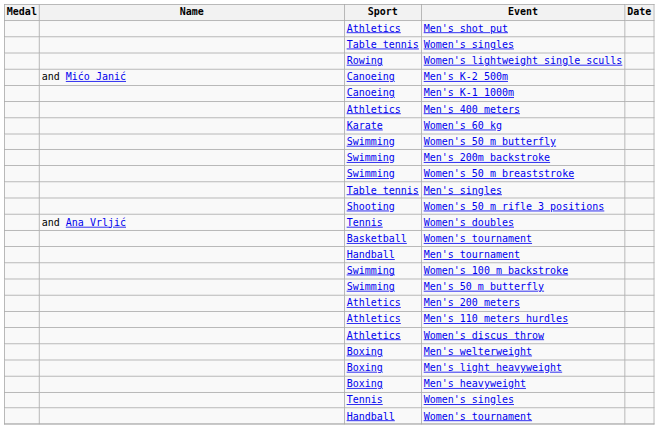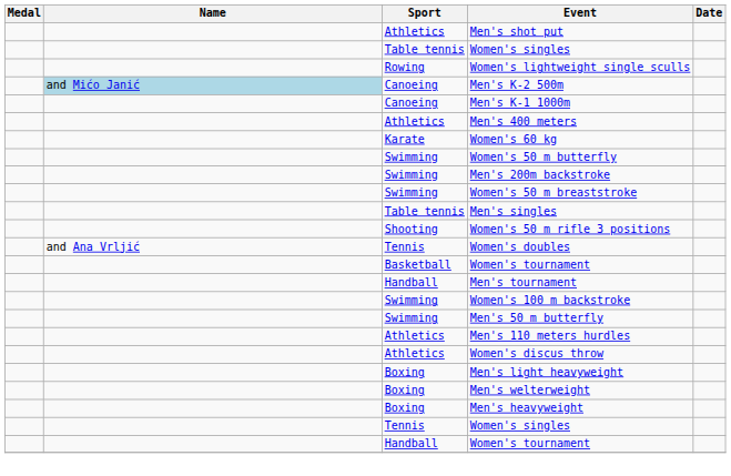Men's K-2 500m | Name: no background -> lightblue background
- row: Athletics | Men's 200 meters
rows swapped: Men's welterweight <-> Men's light heavyweight
